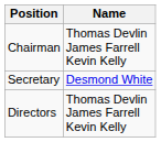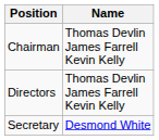rows swapped: Secretary <-> Directors
